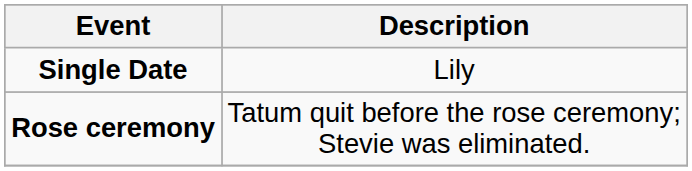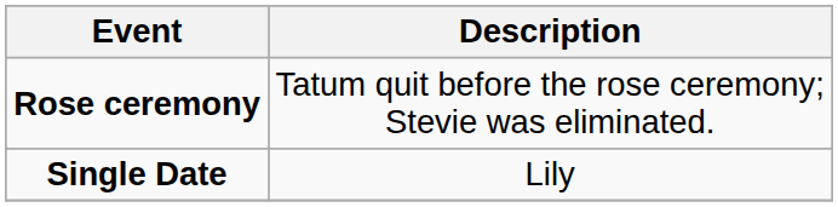rows swapped: Single Date <-> Rose ceremony
